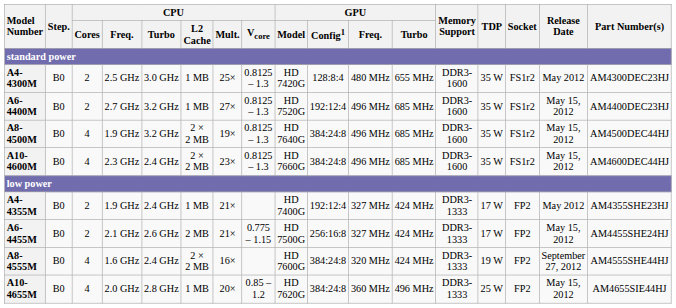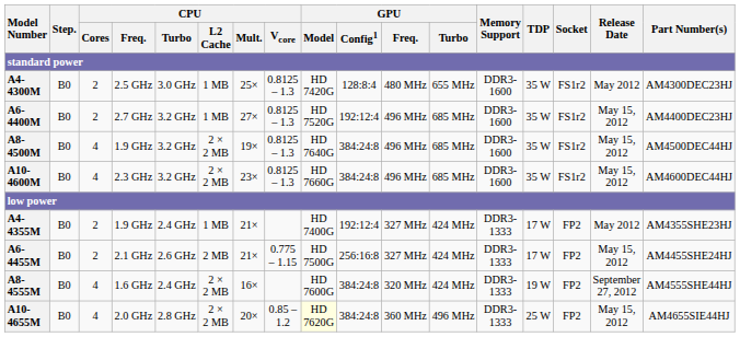A10-4600M | CPU / Turbo: 2.4 GHz -> 3.2 GHz
A10-4655M | CPU / L2 Cache: 1 MB -> 2 × 2 MB
A10-4655M | GPU / Model: no background -> lightyellow background
